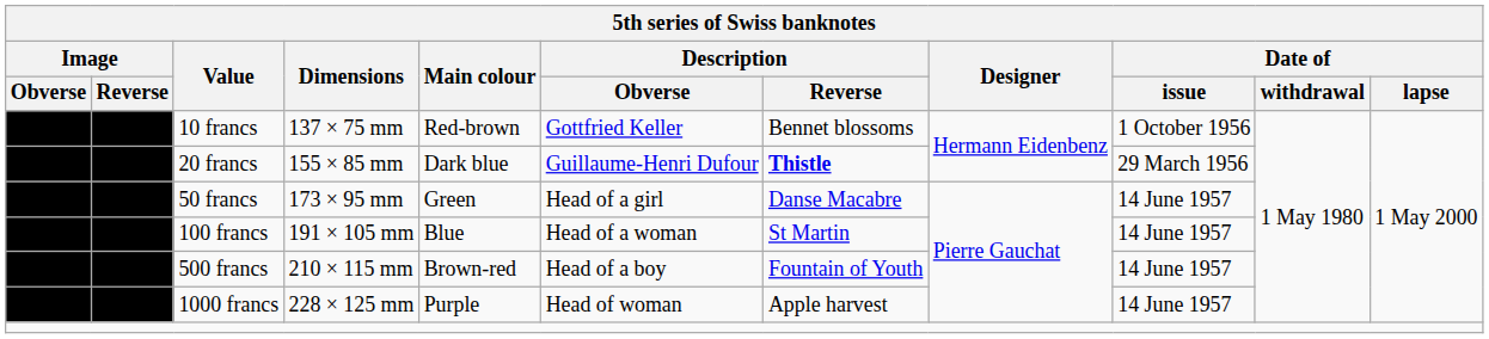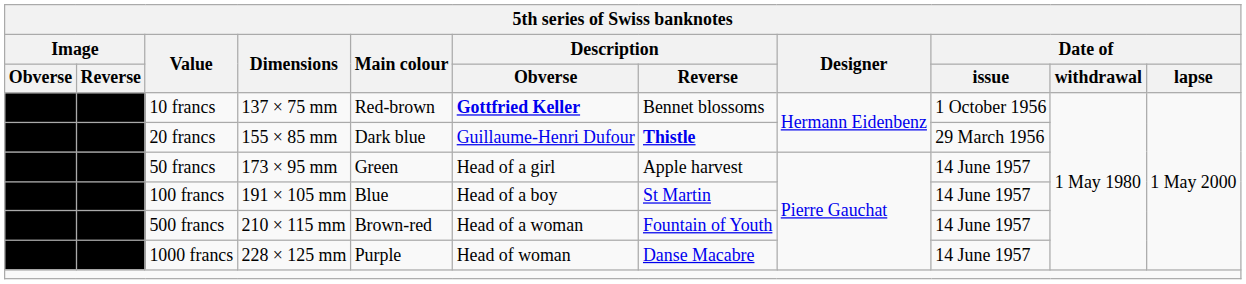10 francs | Description / Obverse: normal -> bold
50 francs | Description / Reverse: Danse Macabre -> Apple harvest
100 francs | Description / Obverse: Head of a woman -> Head of a boy
500 francs | Description / Obverse: Head of a boy -> Head of a woman
1000 francs | Description / Reverse: Apple harvest -> Danse Macabre
